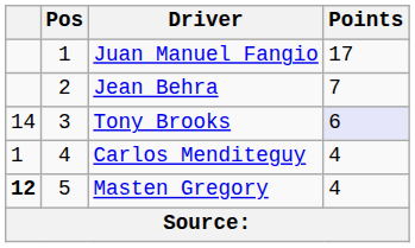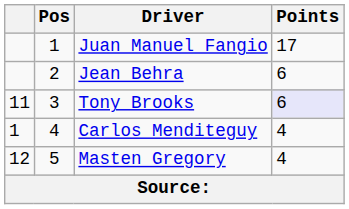Jean Behra | Points: 7 -> 6
Tony Brooks | column 1: 14 -> 11
Masten Gregory | column 1: bold -> normal
